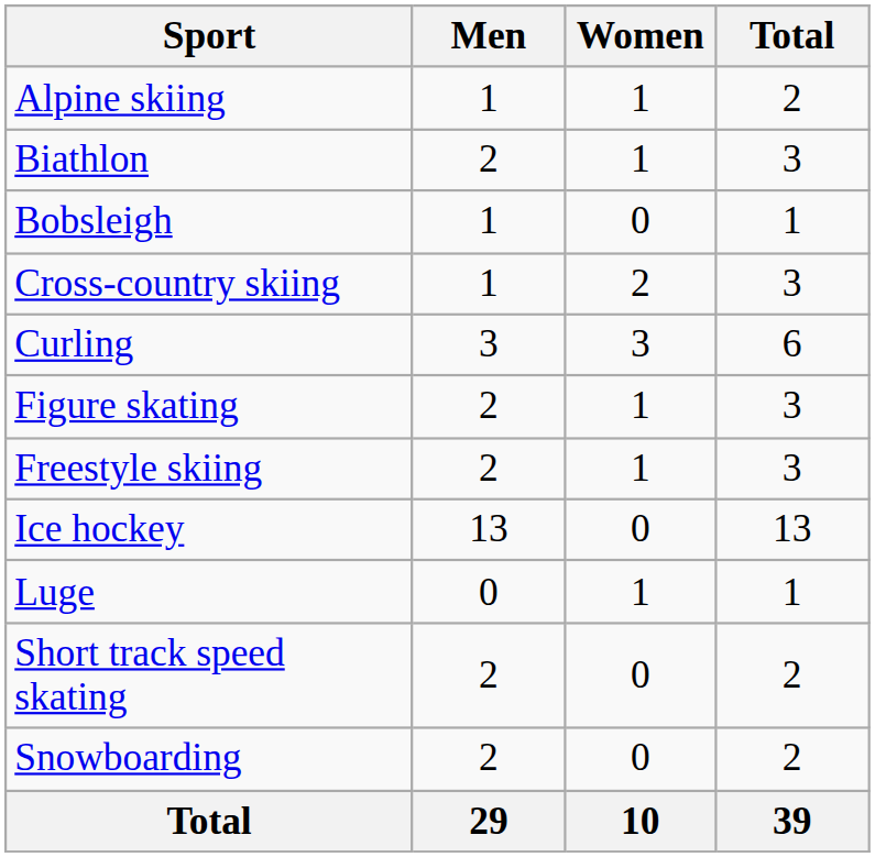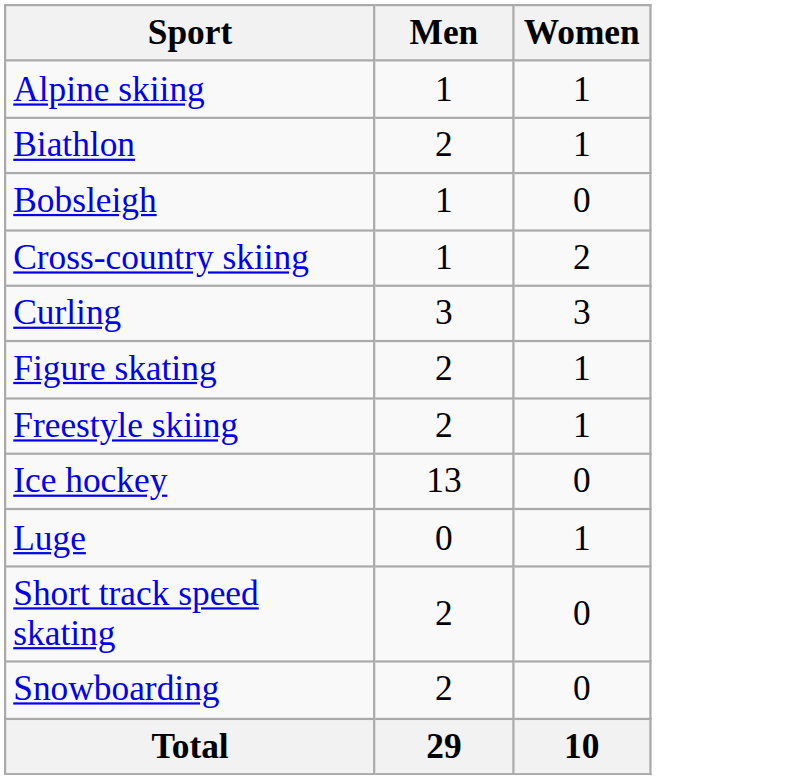- column: Total | 2 | 3 | 1 | 3 | 6 | 3 | 3 | 13 | 1 | 2 | 2 | 39
